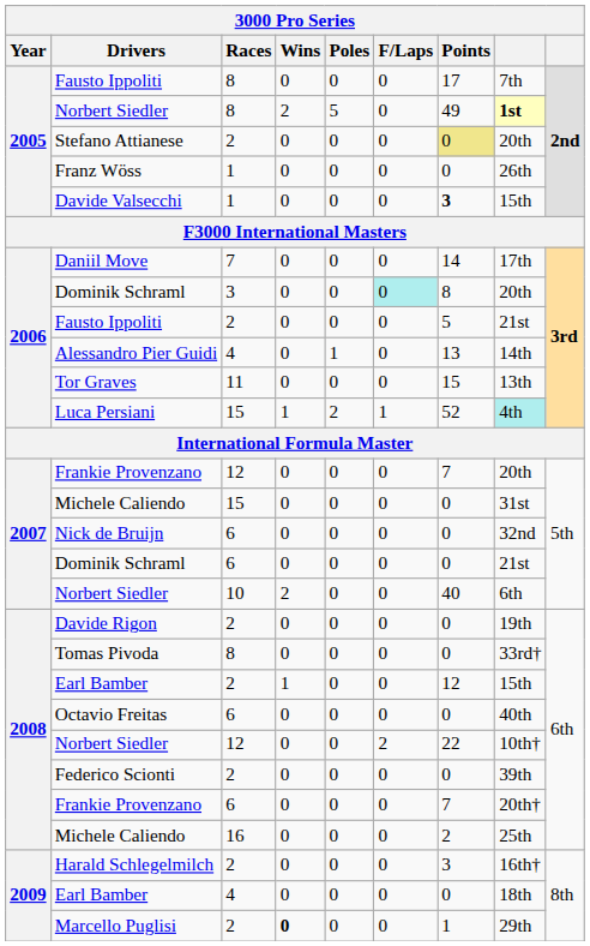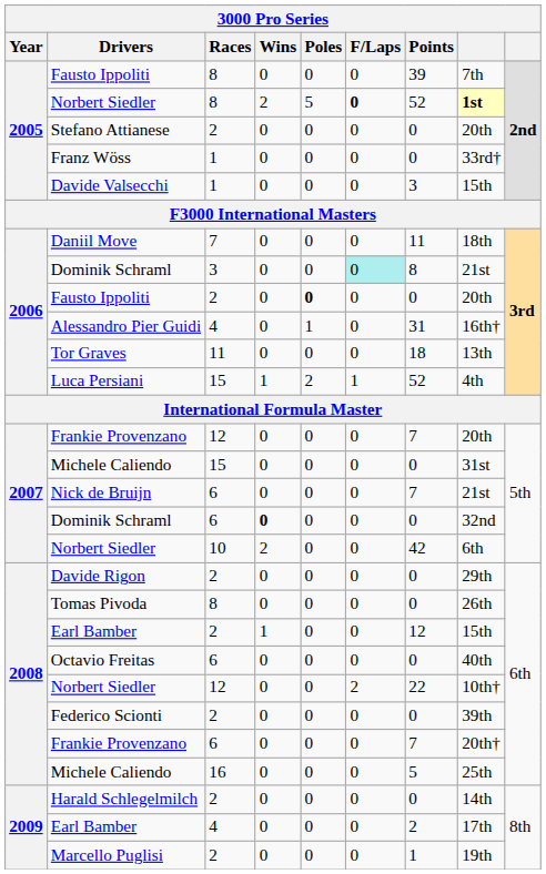Fausto Ippoliti / 8 | Points: 17 -> 39
Norbert Siedler / 8 | F/Laps: normal -> bold
Norbert Siedler / 8 | Points: 49 -> 52
Stefano Attianese | Points: khaki background -> no background
Franz Wöss | column 8: 26th -> 33rd†
Davide Valsecchi | Points: bold -> normal
Daniil Move | Points: 14 -> 11
Daniil Move | column 8: 17th -> 18th
Dominik Schraml / 3 | column 8: 20th -> 21st
Fausto Ippoliti / 2 | Poles: normal -> bold
Fausto Ippoliti / 2 | Points: 5 -> 0
Fausto Ippoliti / 2 | column 8: 21st -> 20th
Alessandro Pier Guidi | Points: 13 -> 31
Alessandro Pier Guidi | column 8: 14th -> 16th†
Tor Graves | Points: 15 -> 18
Luca Persiani | column 8: paleturquoise background -> no background
Nick de Bruijn | Points: 0 -> 7
Nick de Bruijn | column 8: 32nd -> 21st
Dominik Schraml / 6 | Wins: normal -> bold
Dominik Schraml / 6 | column 8: 21st -> 32nd
Norbert Siedler / 10 | Points: 40 -> 42
Davide Rigon | column 8: 19th -> 29th
Tomas Pivoda | column 8: 33rd† -> 26th
Michele Caliendo / 16 | Points: 2 -> 5
Harald Schlegelmilch | Points: 3 -> 0
Harald Schlegelmilch | column 8: 16th† -> 14th
Earl Bamber / 4 | Points: 0 -> 2
Earl Bamber / 4 | column 8: 18th -> 17th
Marcello Puglisi | Wins: bold -> normal
Marcello Puglisi | column 8: 29th -> 19th
